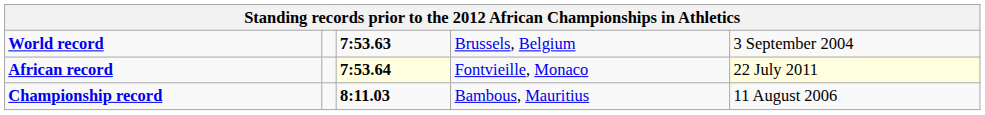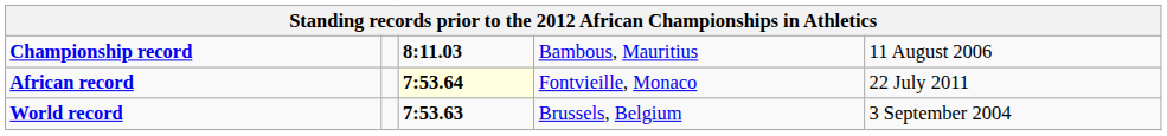rows swapped: World record <-> Championship record
African record | column 5: lightyellow background -> no background
